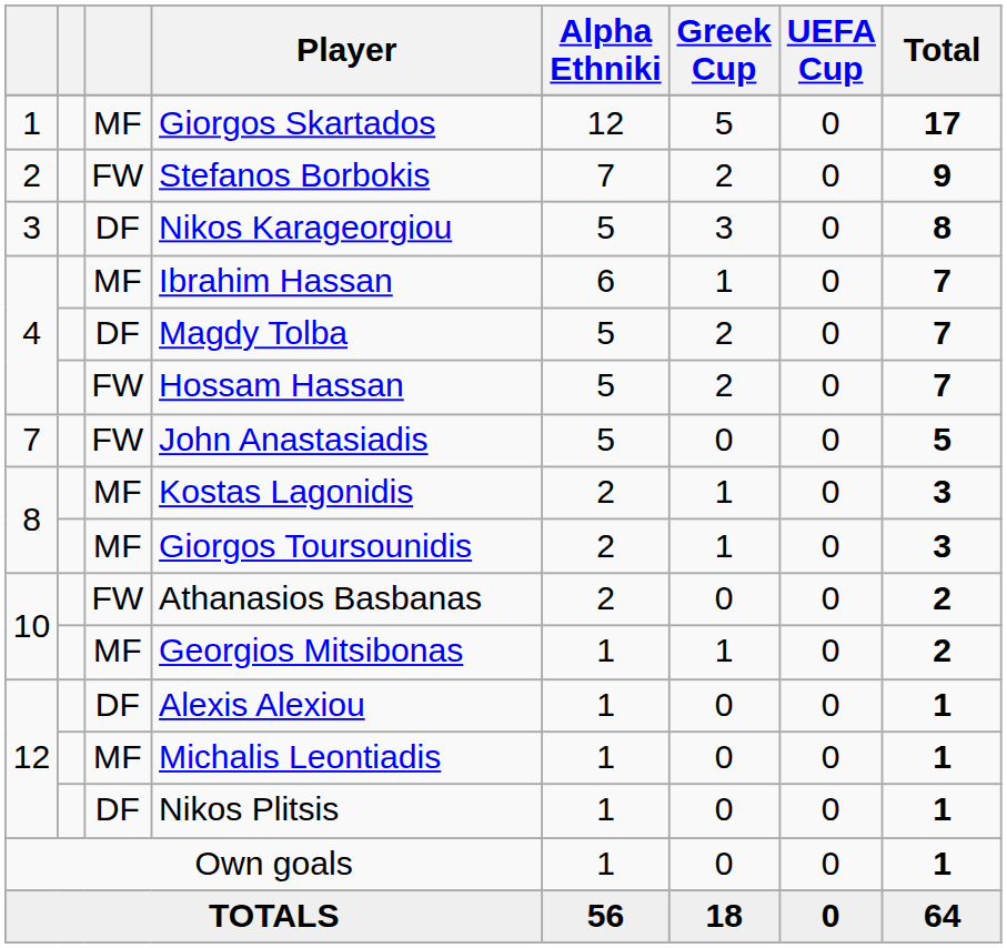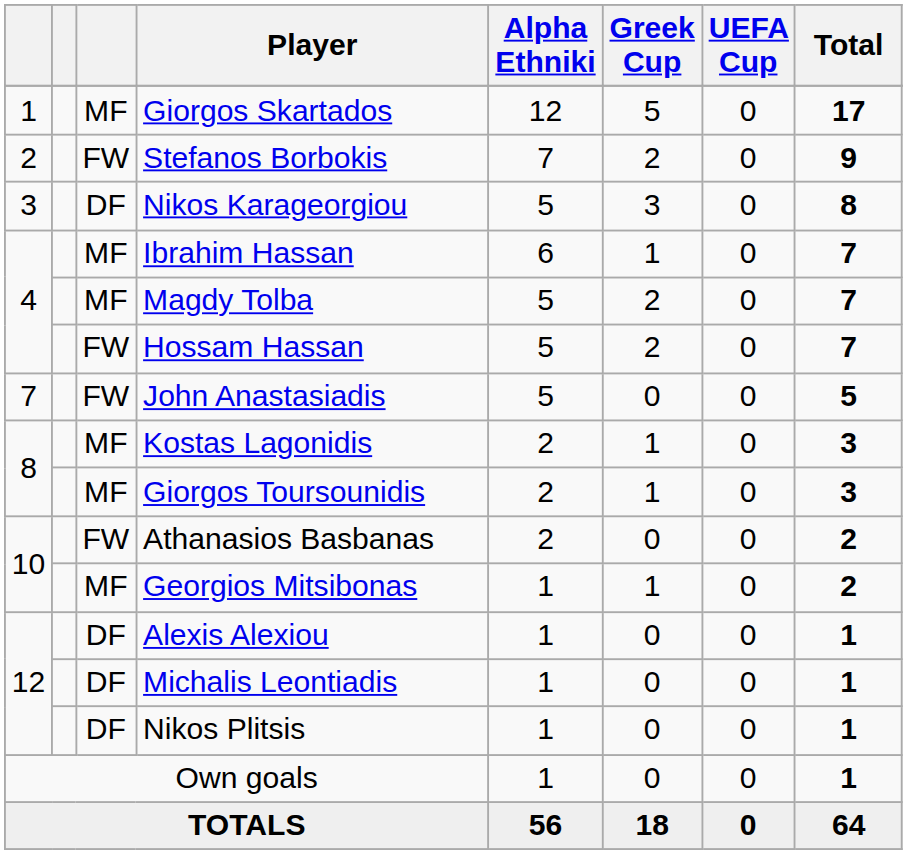Magdy Tolba | column 3: DF -> MF
Michalis Leontiadis | column 3: MF -> DF
